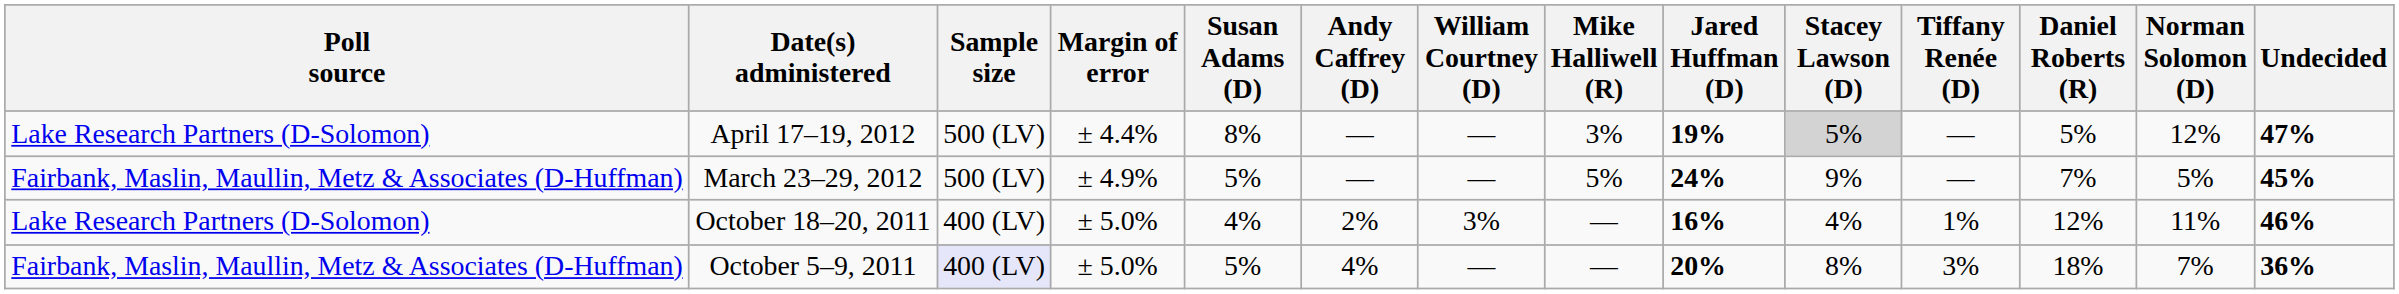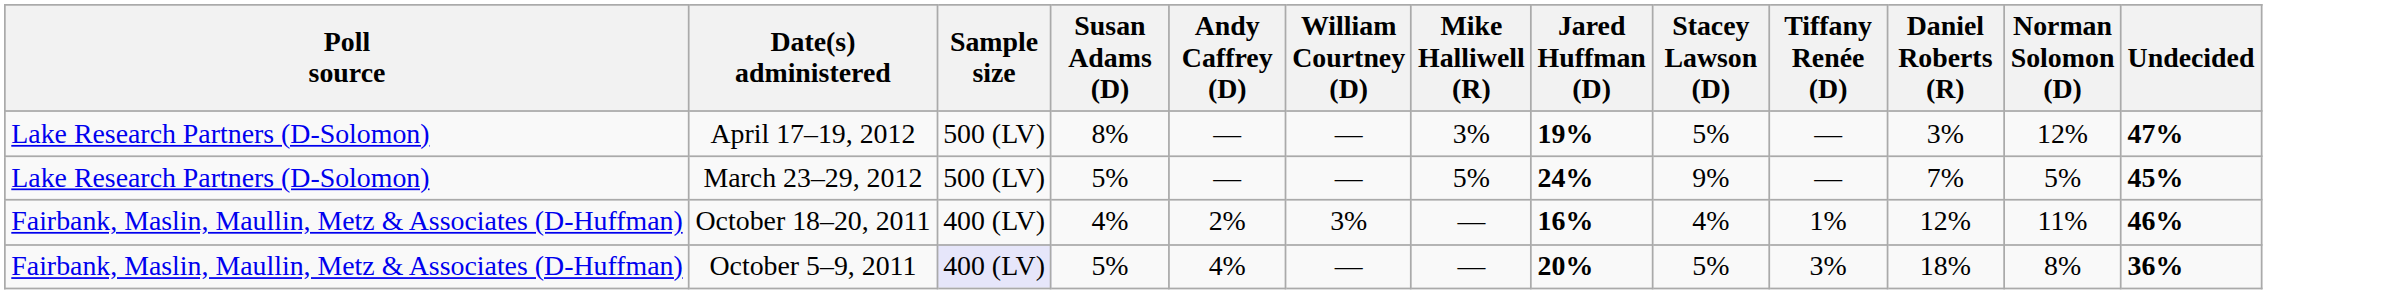- column: Margin of error | ± 4.4% | ± 4.9% | ± 5.0% | ± 5.0%
April 17–19, 2012 | Stacey Lawson (D): lightgrey background -> no background
April 17–19, 2012 | Daniel Roberts (R): 5% -> 3%
March 23–29, 2012 | Poll source: Fairbank, Maslin, Maullin, Metz & Associates (D-Huffman) -> Lake Research Partners (D-Solomon)
October 18–20, 2011 | Poll source: Lake Research Partners (D-Solomon) -> Fairbank, Maslin, Maullin, Metz & Associates (D-Huffman)
October 5–9, 2011 | Stacey Lawson (D): 8% -> 5%
October 5–9, 2011 | Norman Solomon (D): 7% -> 8%
